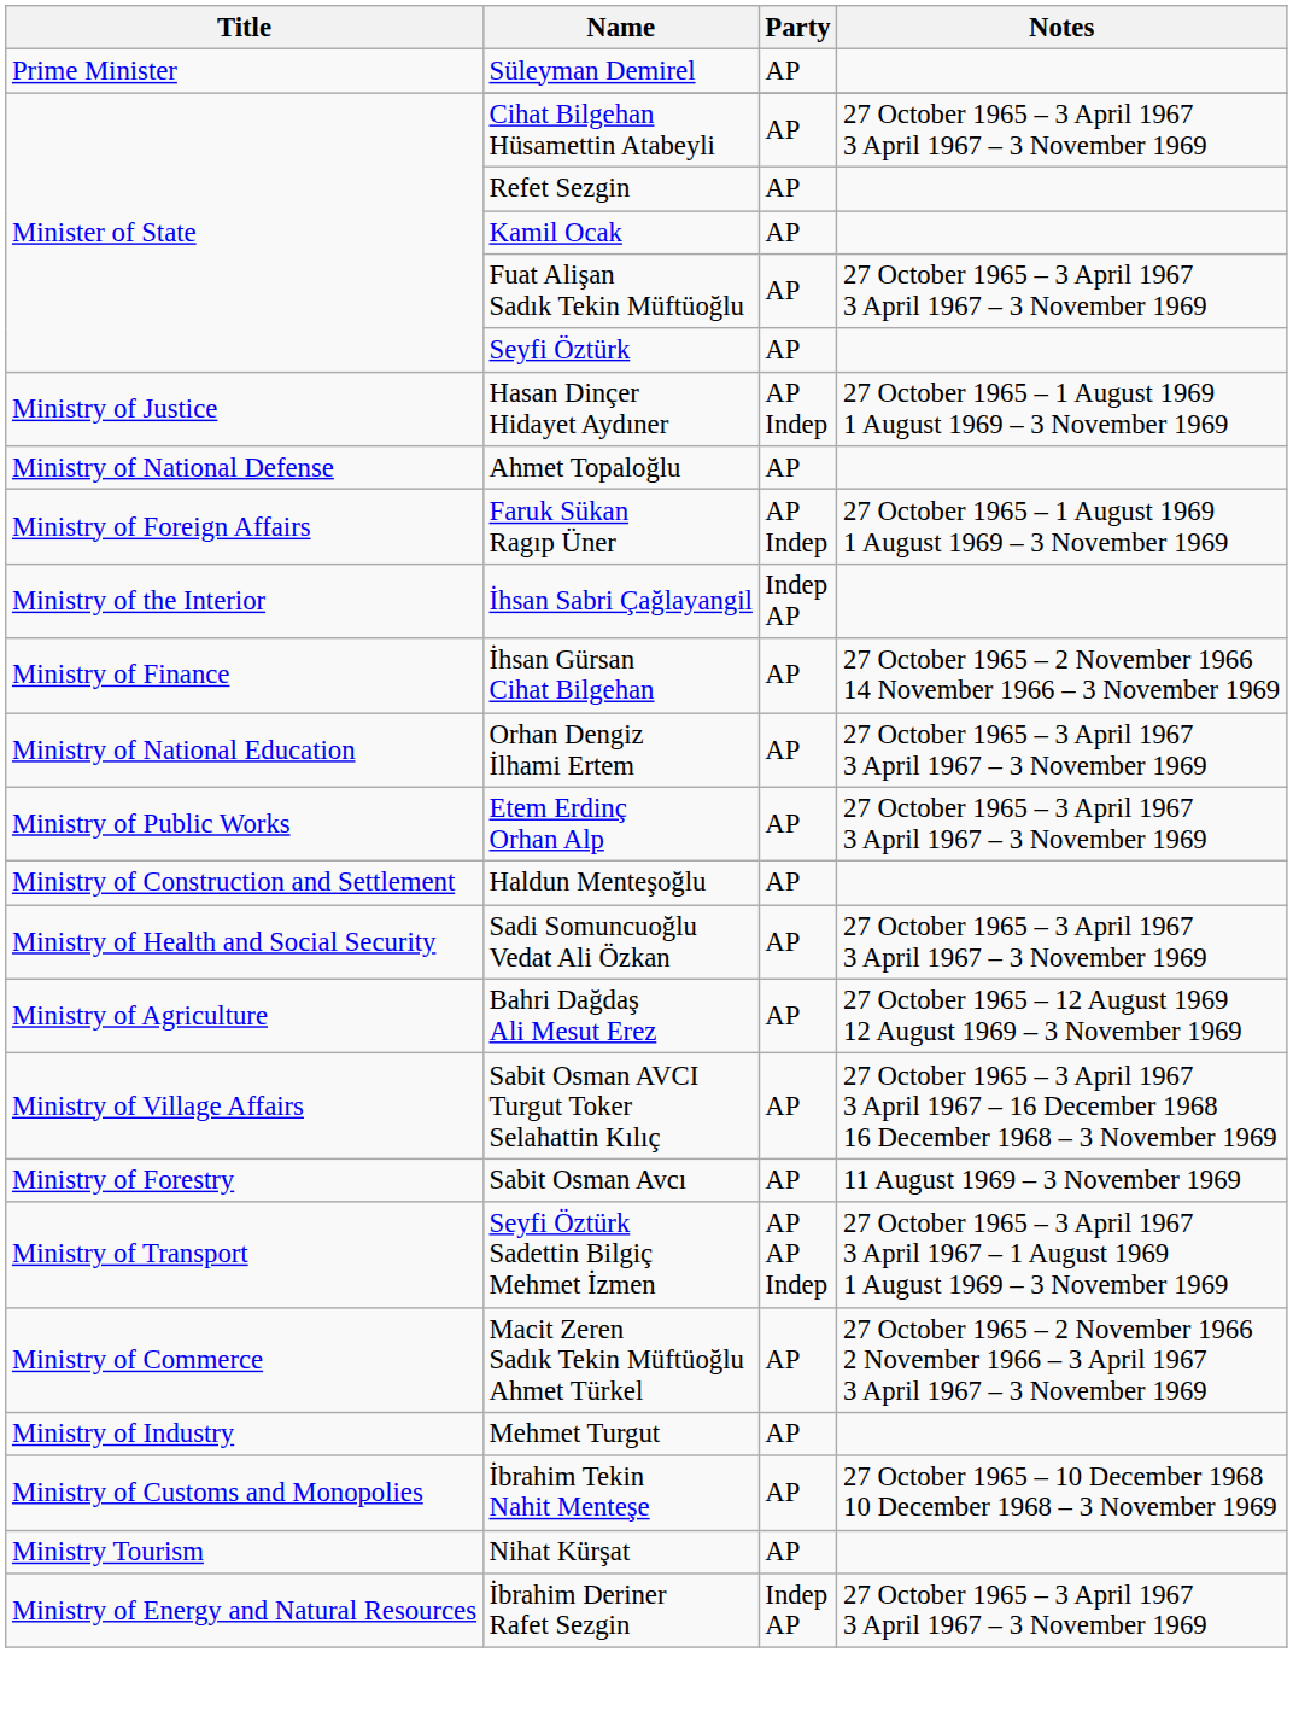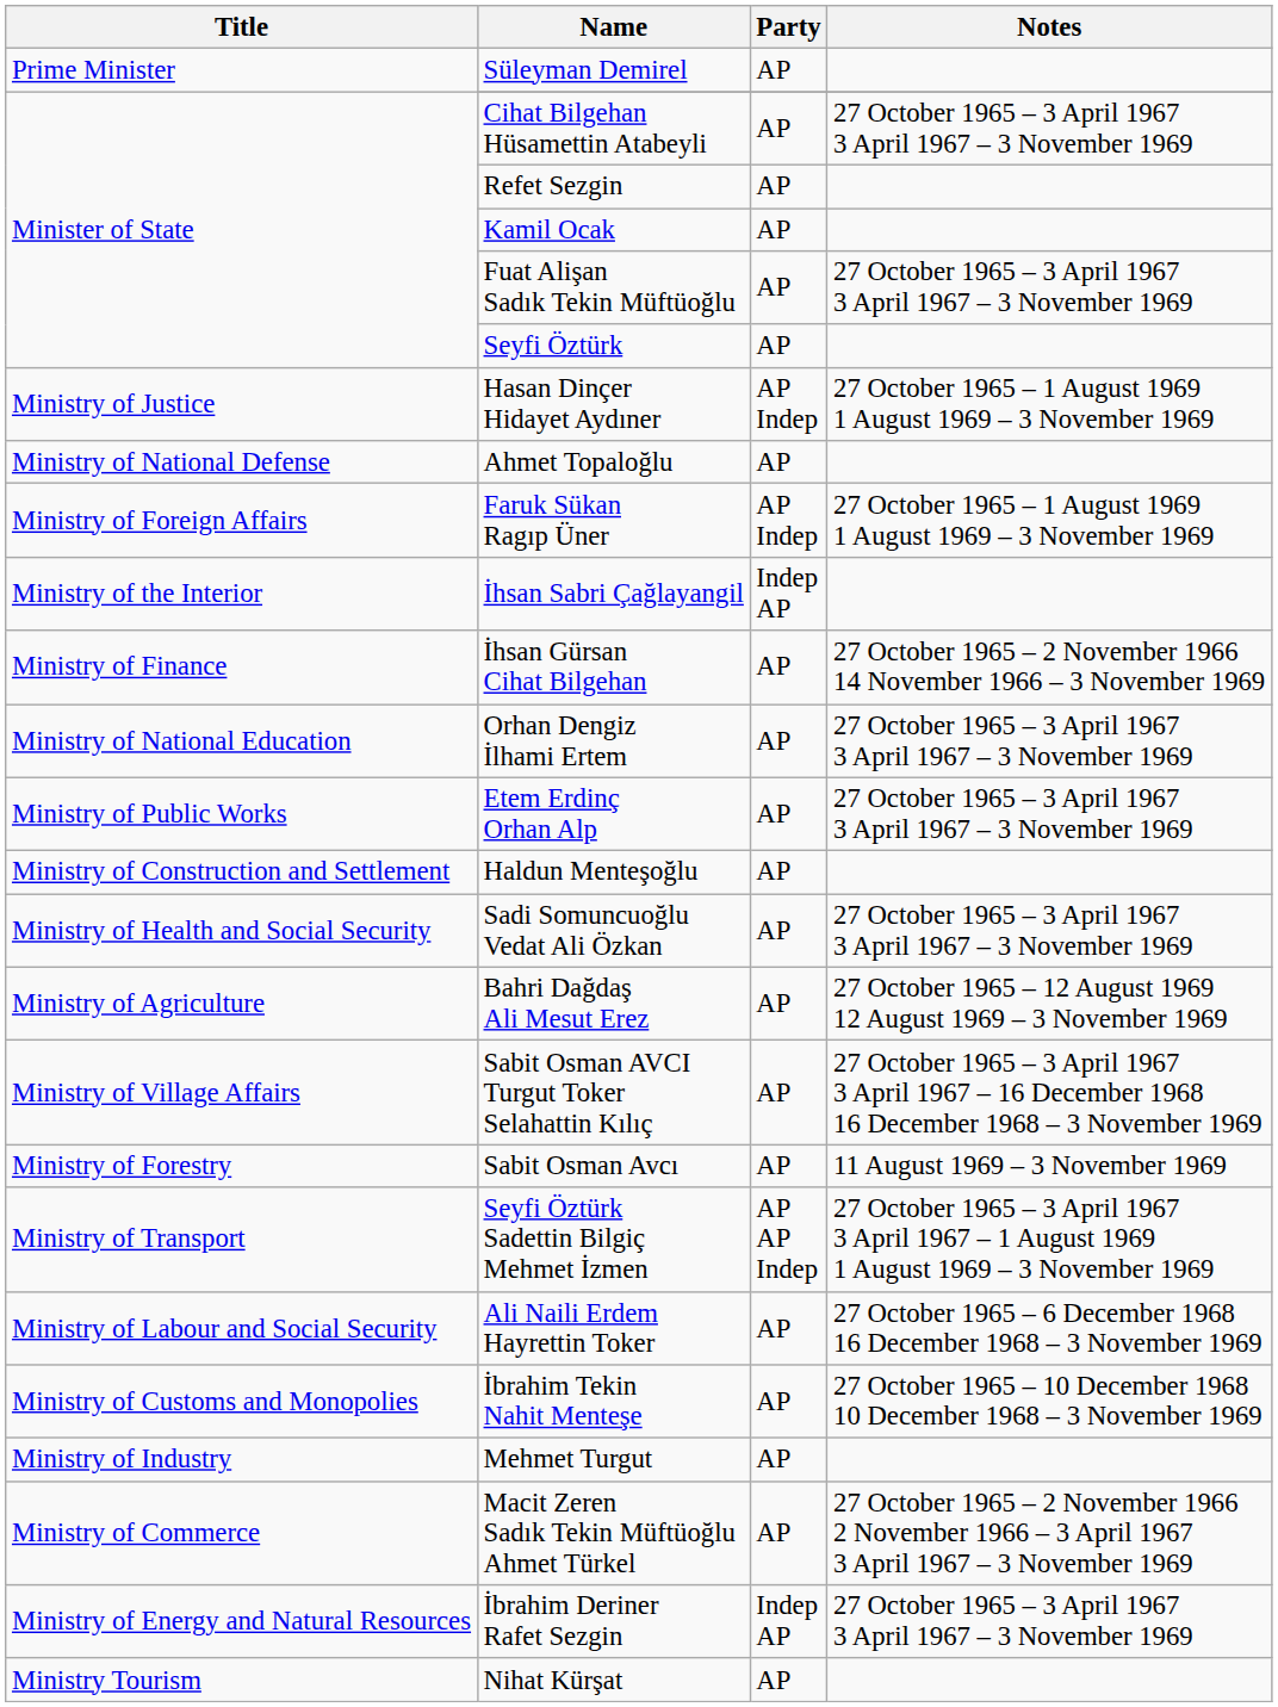+ row: Ministry of Labour and Social Security | Ali Naili Erdem Hayrettin Toker | AP | 27 October 1965 – 6 December 1968 16 December 1968 – 3 November 1969
rows swapped: Macit Zeren Sadık Tekin Müftüoğlu Ahmet Türkel <-> İbrahim Tekin Nahit Menteşe
rows swapped: Nihat Kürşat <-> İbrahim Deriner Rafet Sezgin
